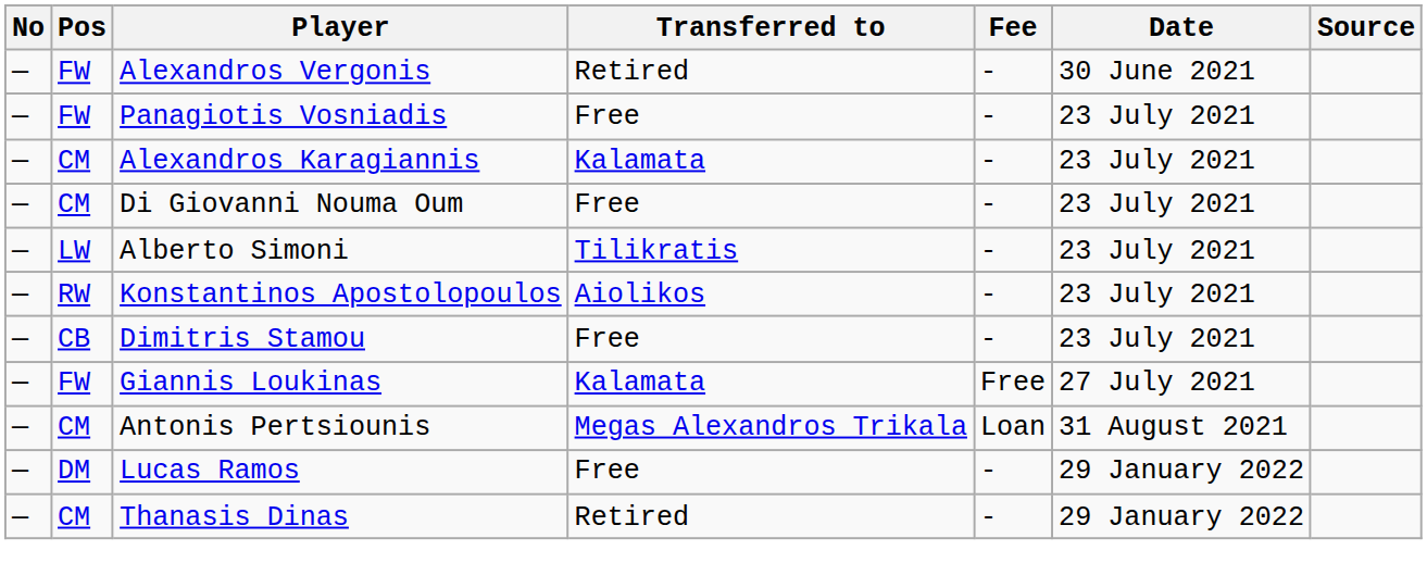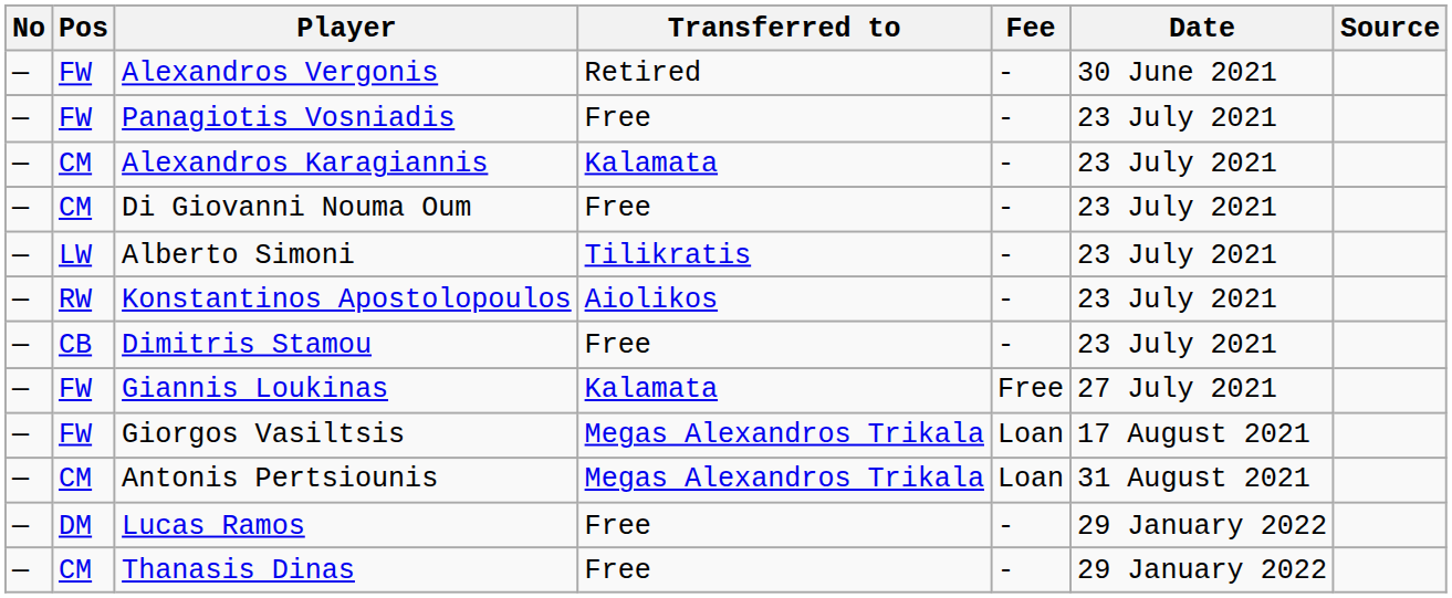+ row: — | FW | Giorgos Vasiltsis | Megas Alexandros Trikala | Loan | 17 August 2021
Thanasis Dinas | Transferred to: Retired -> Free
